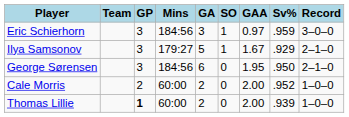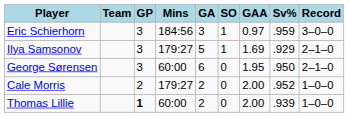Ilya Samsonov | GAA: 1.67 -> 1.69
George Sørensen | Mins: 184:56 -> 60:00
Cale Morris | Mins: 60:00 -> 179:27
